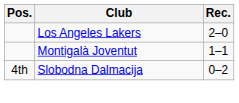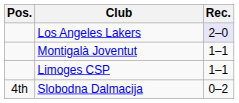Los Angeles Lakers | Rec.: no background -> lavender background
+ row: Limoges CSP | 1–1
